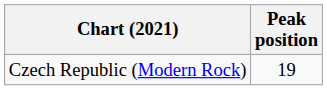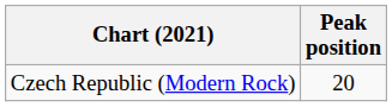Czech Republic (Modern Rock) | Peak position: 19 -> 20
